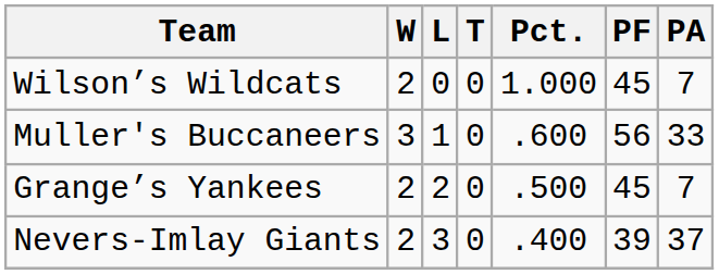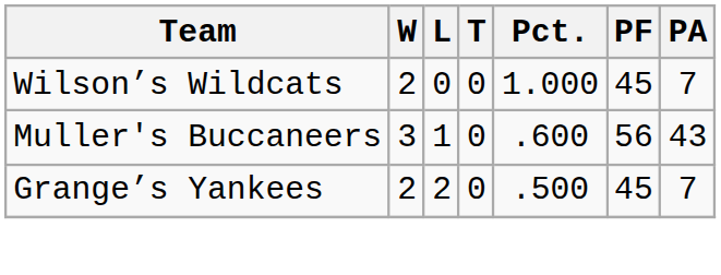Muller's Buccaneers | PA: 33 -> 43
- row: Nevers-Imlay Giants | 2 | 3 | 0 | .400 | 39 | 37
